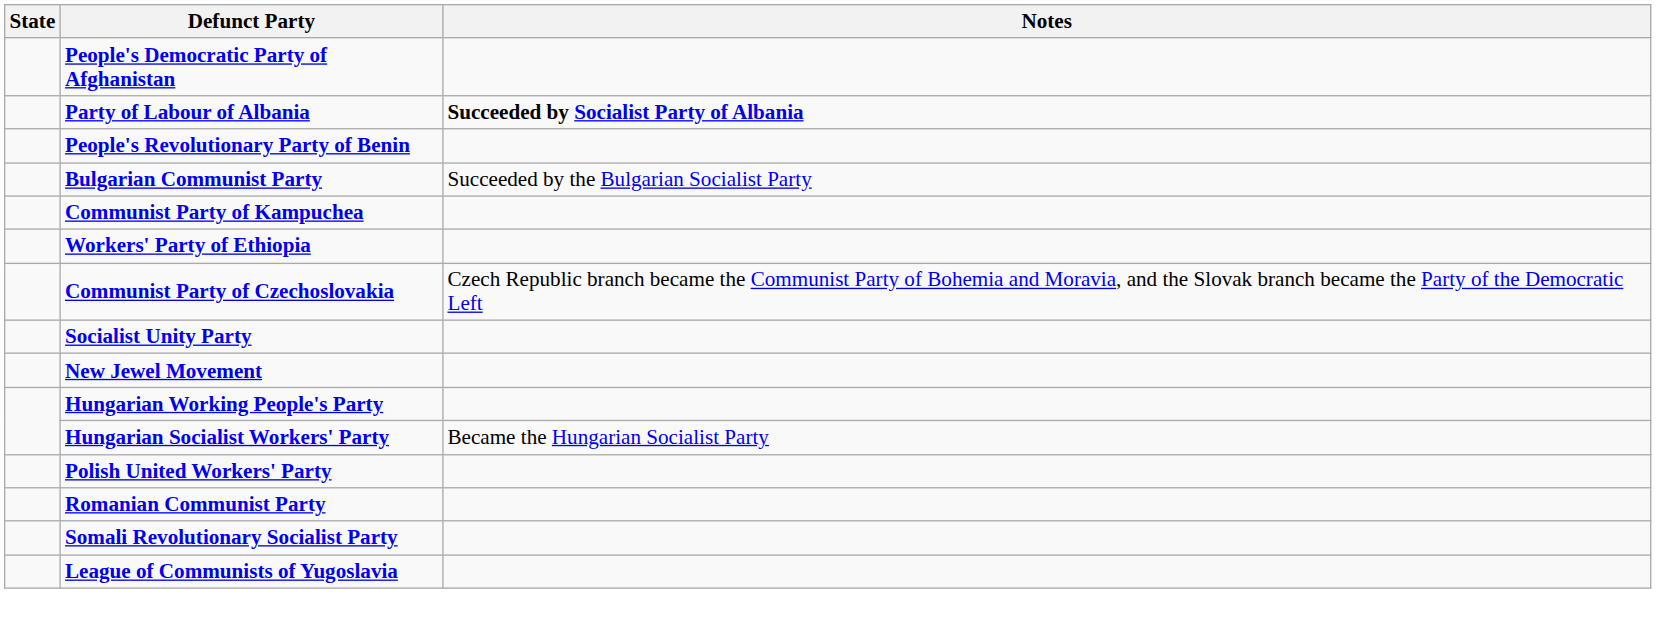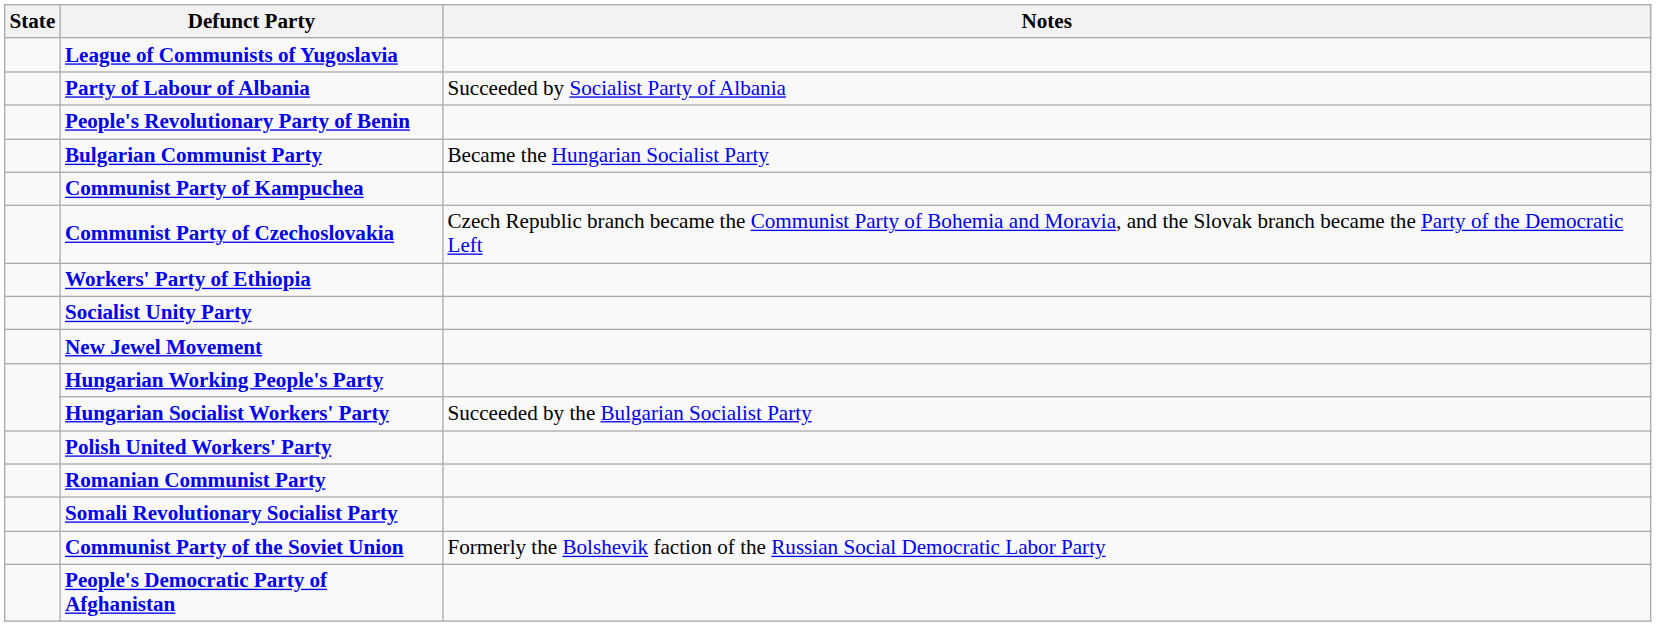rows swapped: People's Democratic Party of Afghanistan <-> League of Communists of Yugoslavia
Party of Labour of Albania | Notes: bold -> normal
Bulgarian Communist Party | Notes: Succeeded by the Bulgarian Socialist Party -> Became the Hungarian Socialist Party
rows swapped: Communist Party of Czechoslovakia <-> Workers' Party of Ethiopia
Hungarian Socialist Workers' Party | Notes: Became the Hungarian Socialist Party -> Succeeded by the Bulgarian Socialist Party
+ row: Communist Party of the Soviet Union | Formerly the Bolshevik faction of the Russian Social Democratic Labor Party
